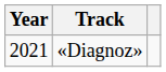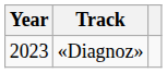«Diagnoz» | Year: 2021 -> 2023
